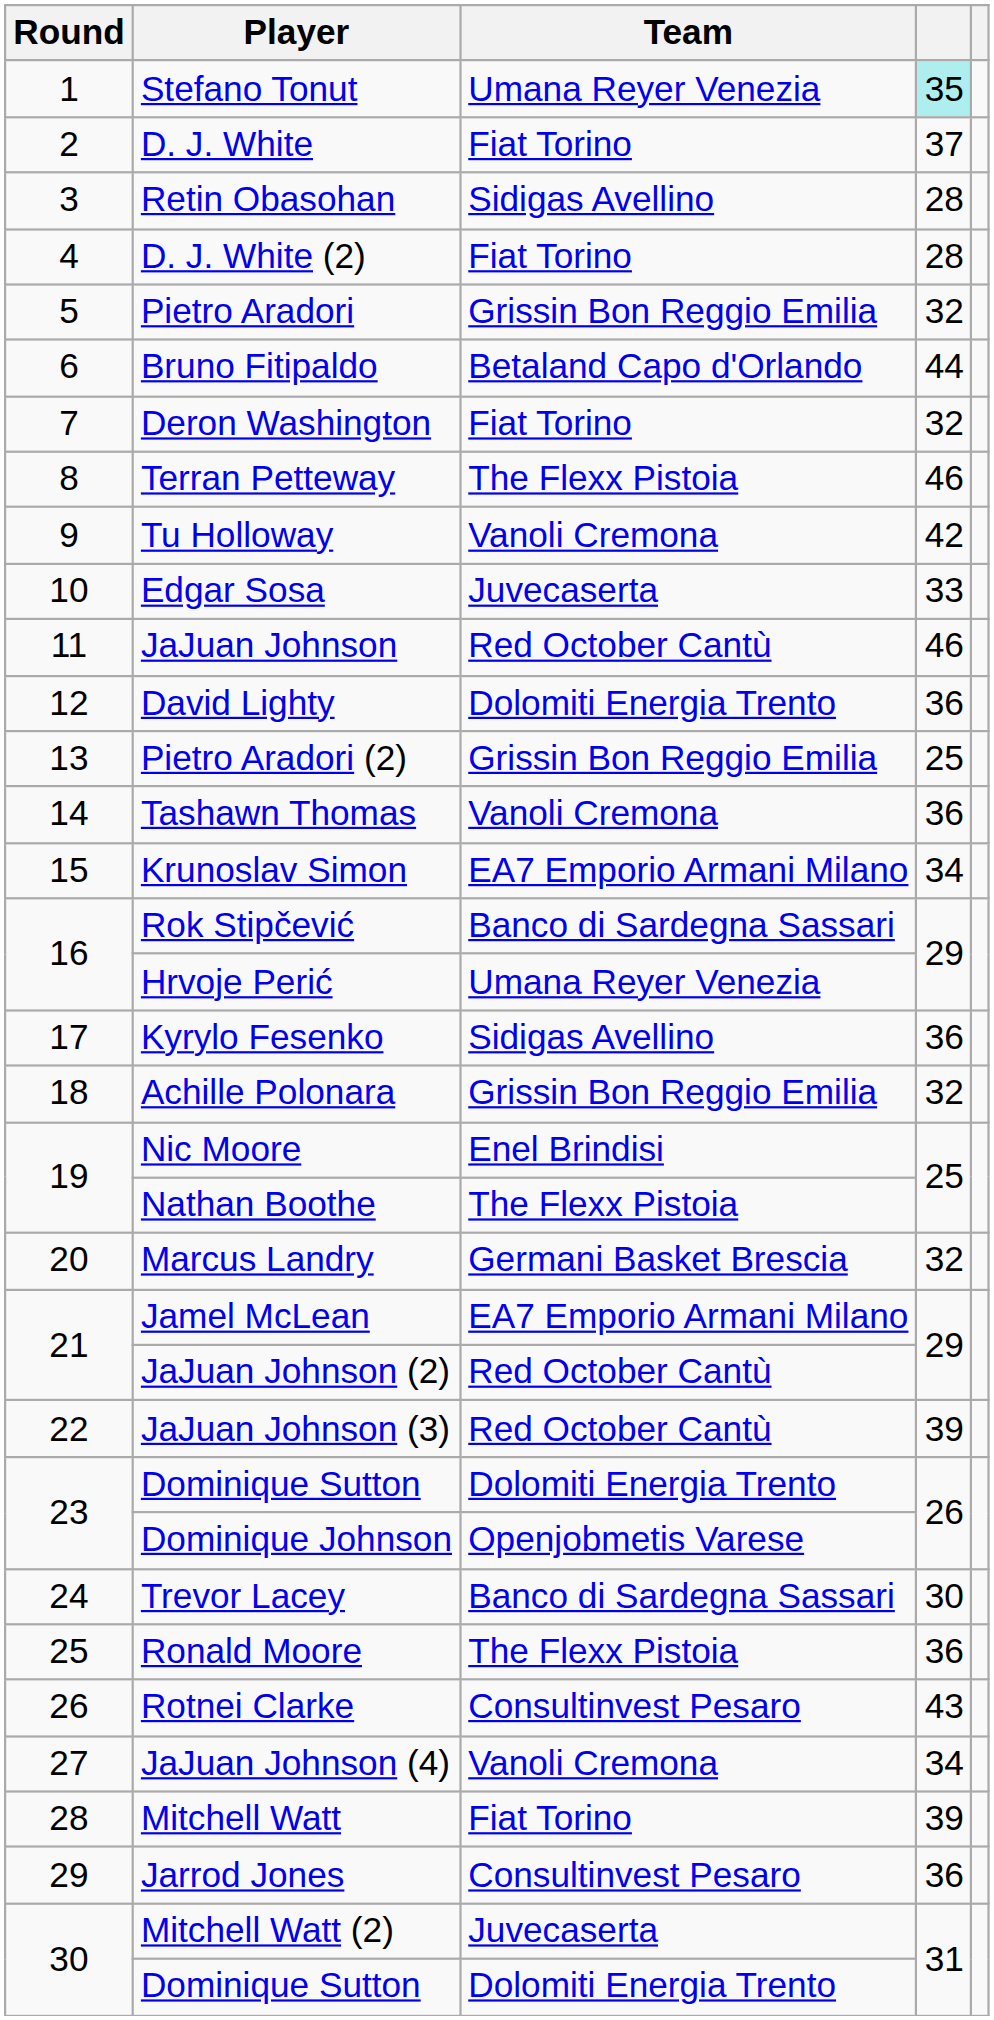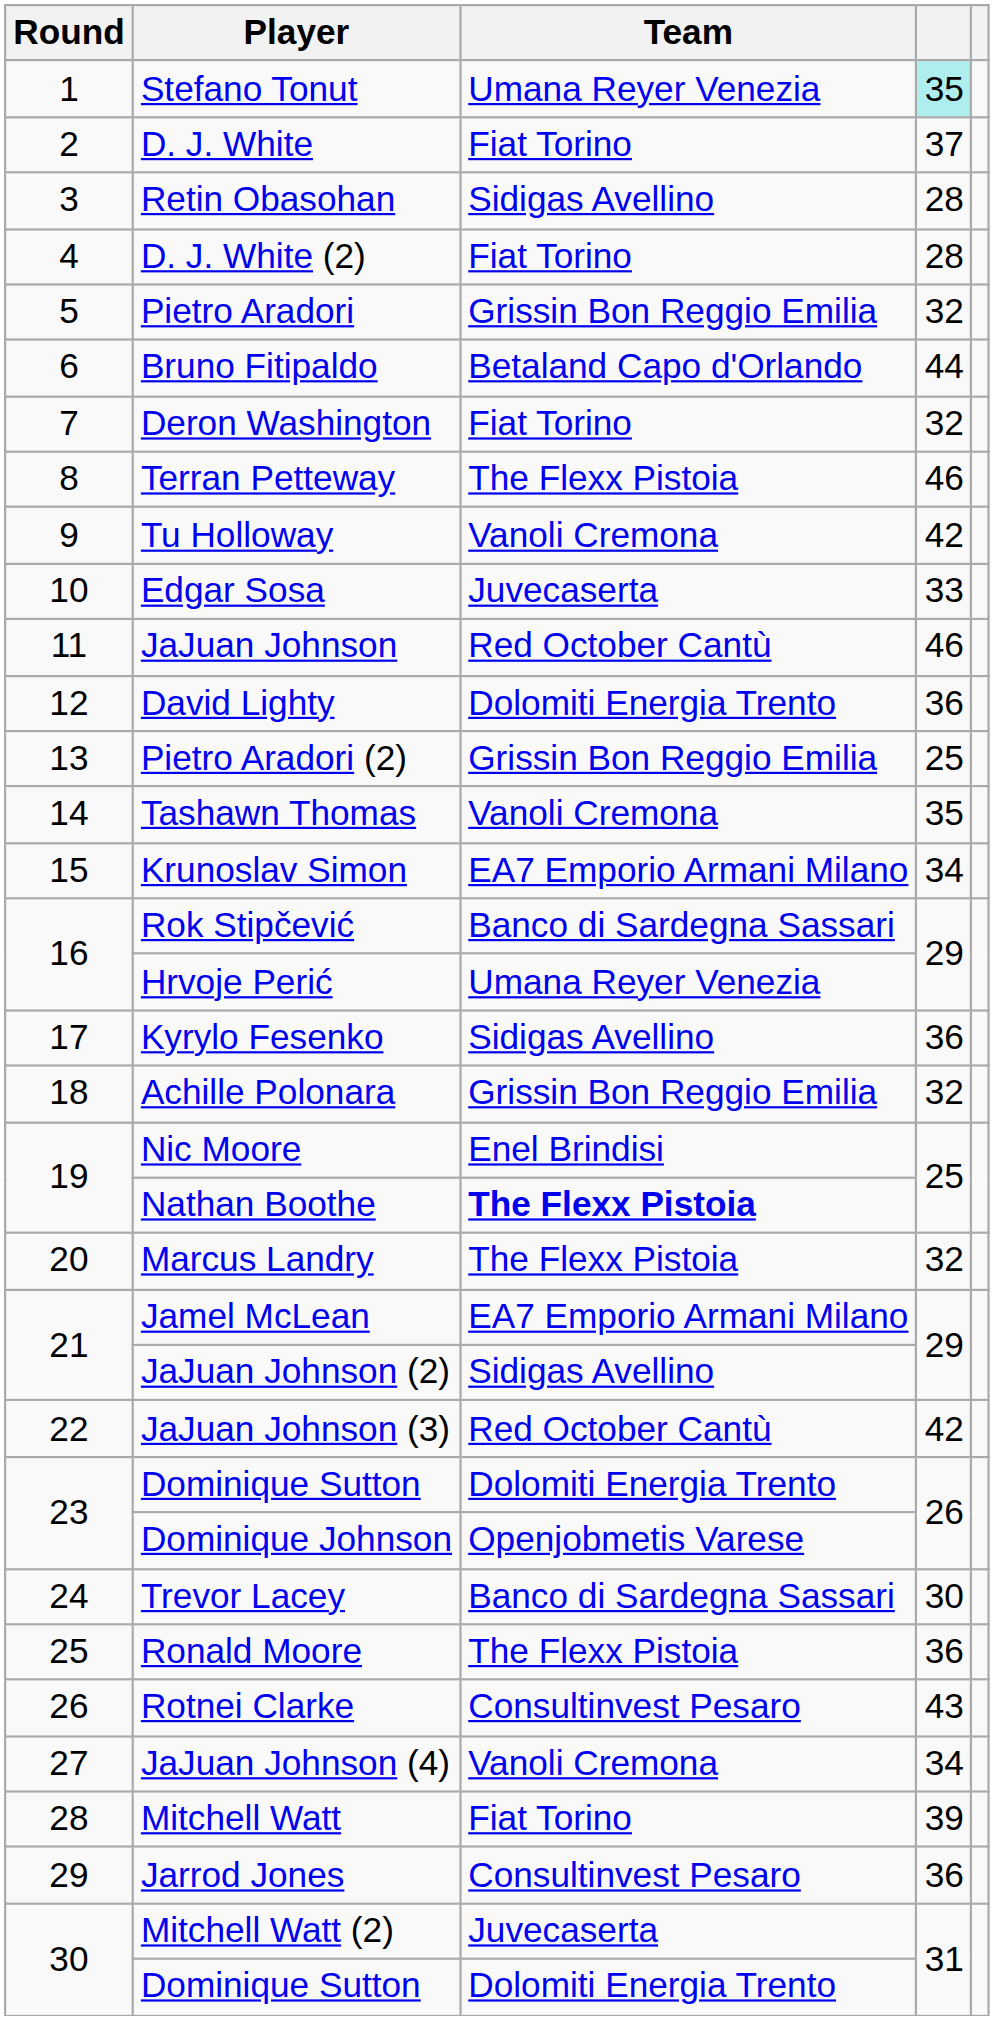Tashawn Thomas | column 4: 36 -> 35
Nathan Boothe | Team: normal -> bold
Marcus Landry | Team: Germani Basket Brescia -> The Flexx Pistoia
JaJuan Johnson (2) | Team: Red October Cantù -> Sidigas Avellino
JaJuan Johnson (3) | column 4: 39 -> 42
